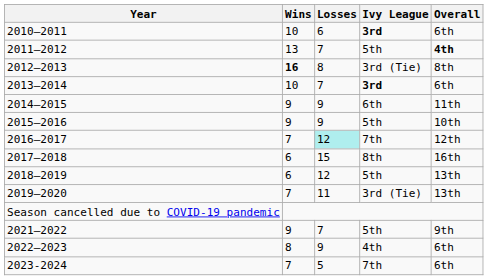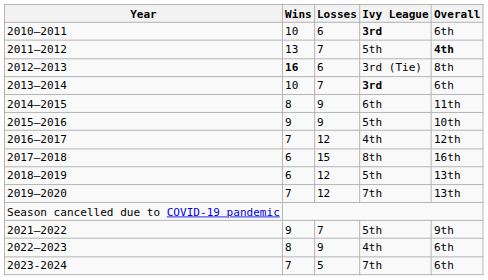2012–2013 | Losses: 8 -> 6
2014–2015 | Wins: 9 -> 8
2016–2017 | Losses: paleturquoise background -> no background
2016–2017 | Ivy League: 7th -> 4th
2019–2020 | Losses: 11 -> 12
2019–2020 | Ivy League: 3rd (Tie) -> 7th
